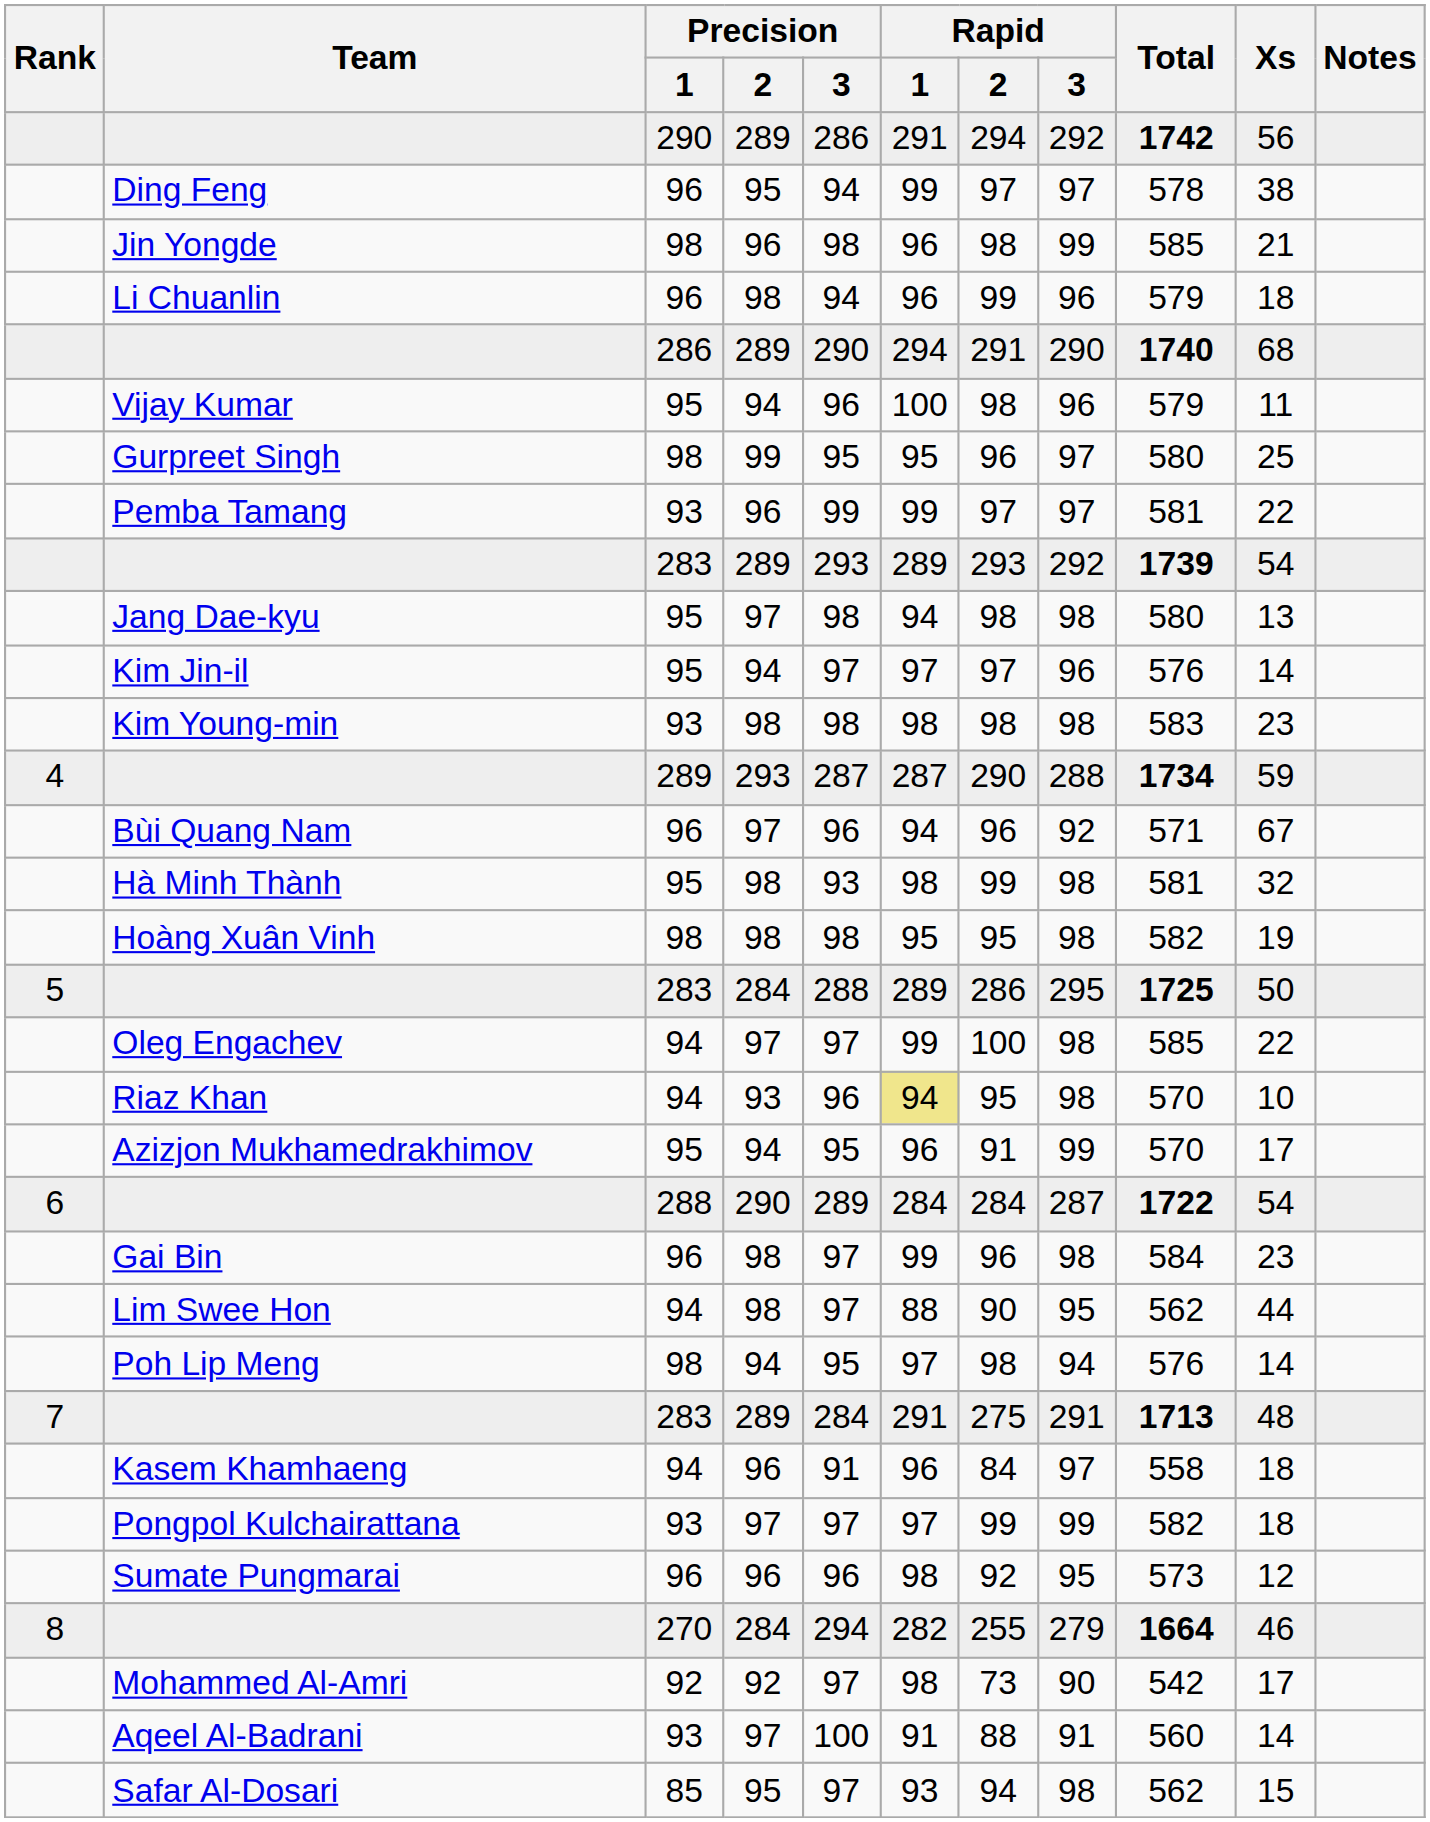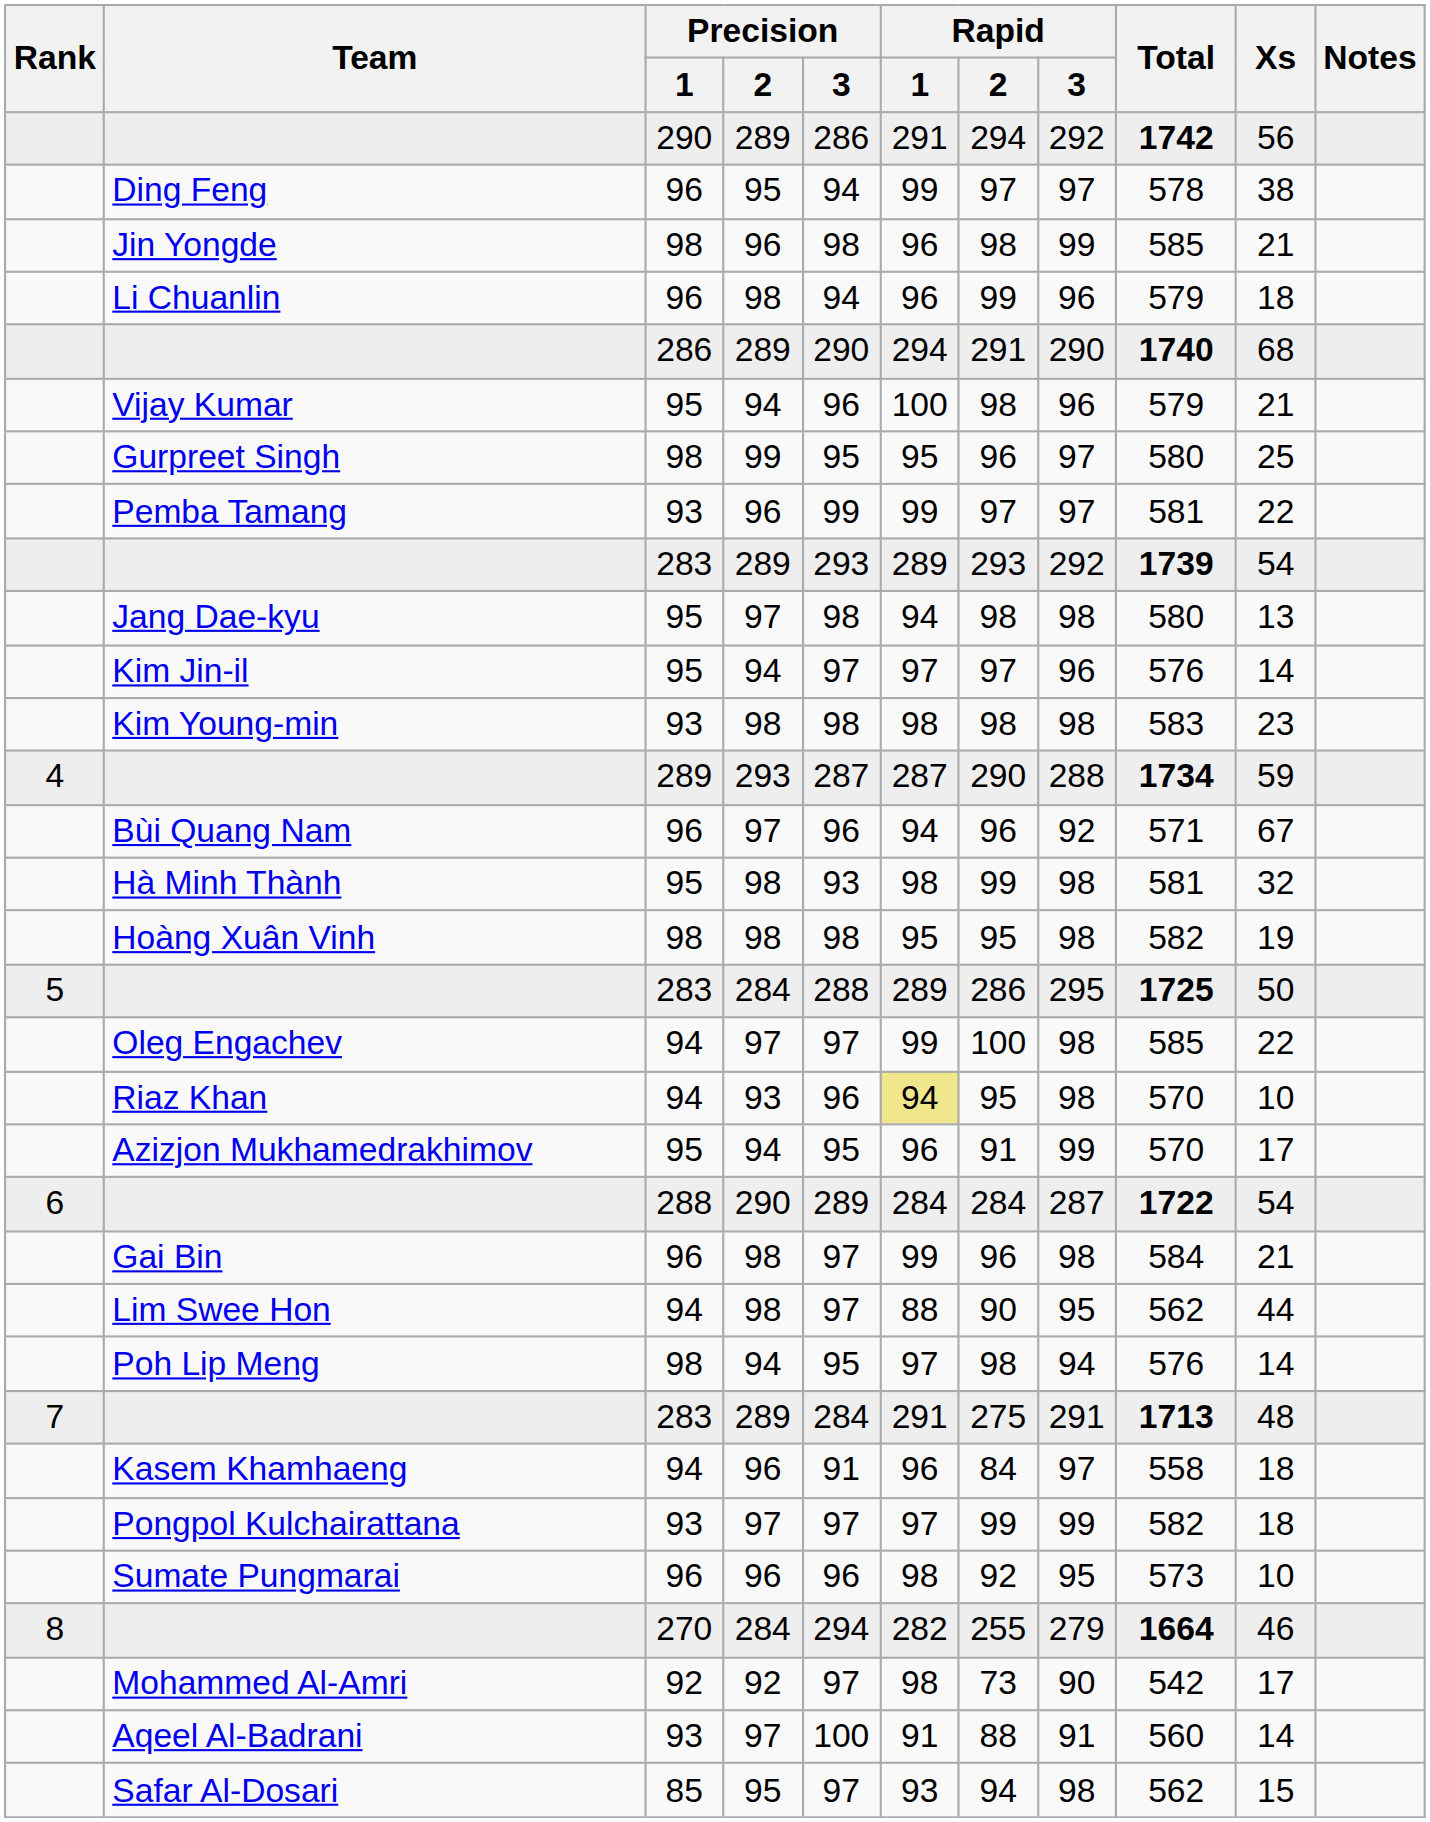Vijay Kumar | Xs: 11 -> 21
Gai Bin | Xs: 23 -> 21
Sumate Pungmarai | Xs: 12 -> 10
